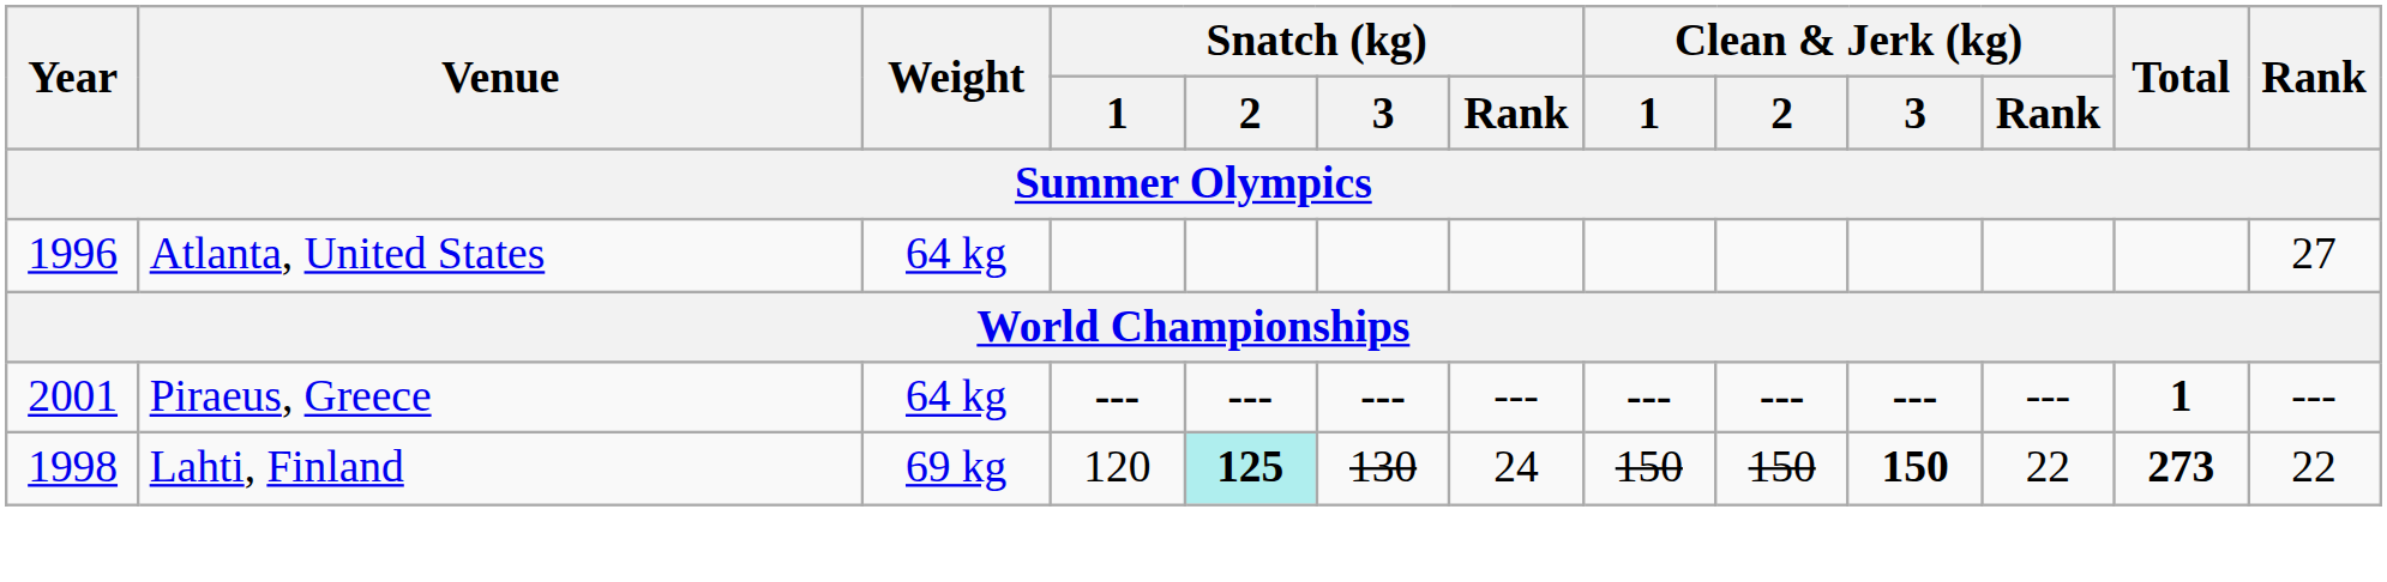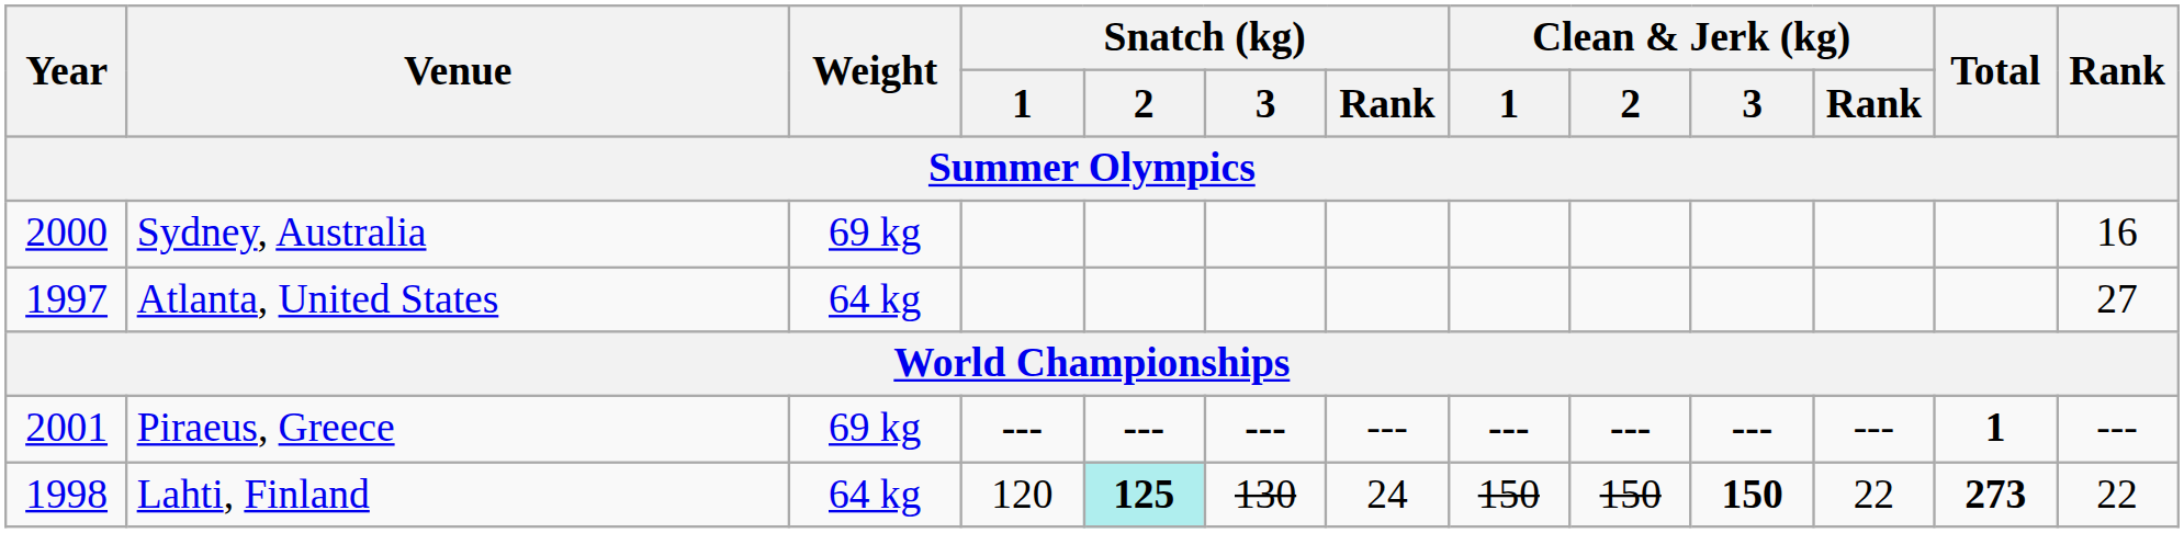+ row: 2000 | Sydney, Australia | 69 kg | 16
Atlanta, United States | Year: 1996 -> 1997
Piraeus, Greece | Weight: 64 kg -> 69 kg
Lahti, Finland | Weight: 69 kg -> 64 kg
